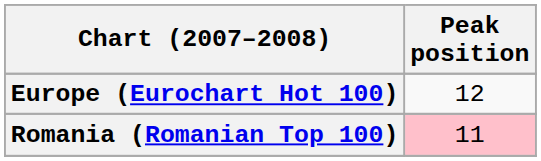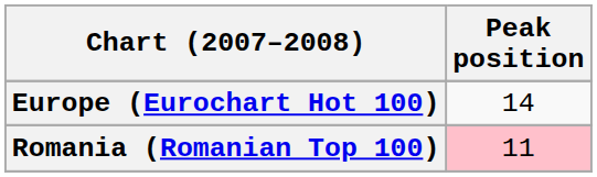Europe (Eurochart Hot 100) | Peak position: 12 -> 14
